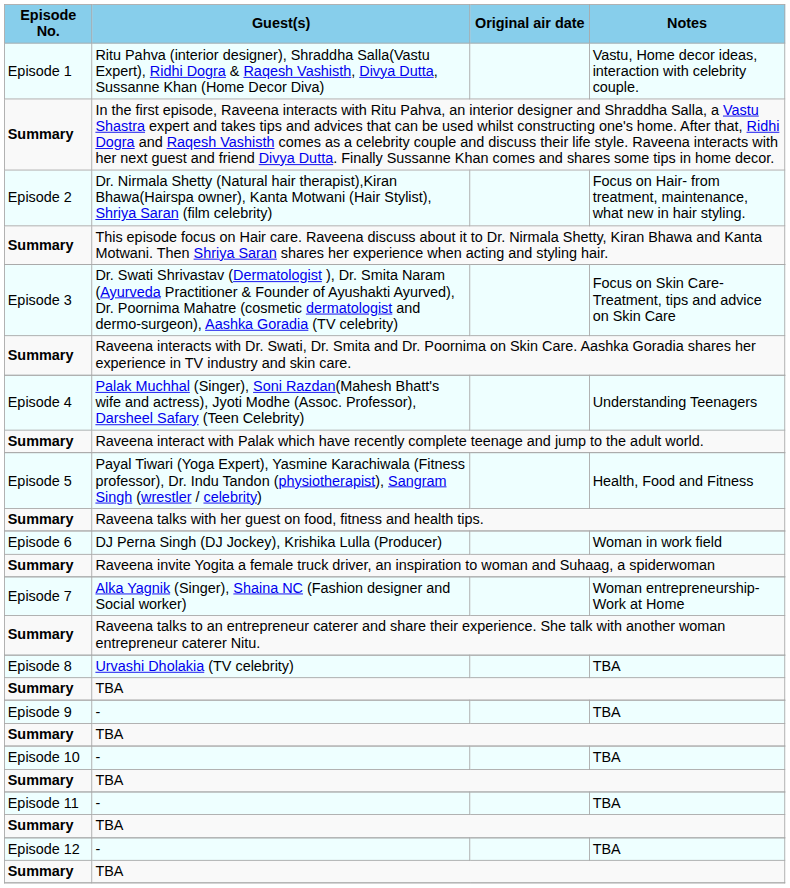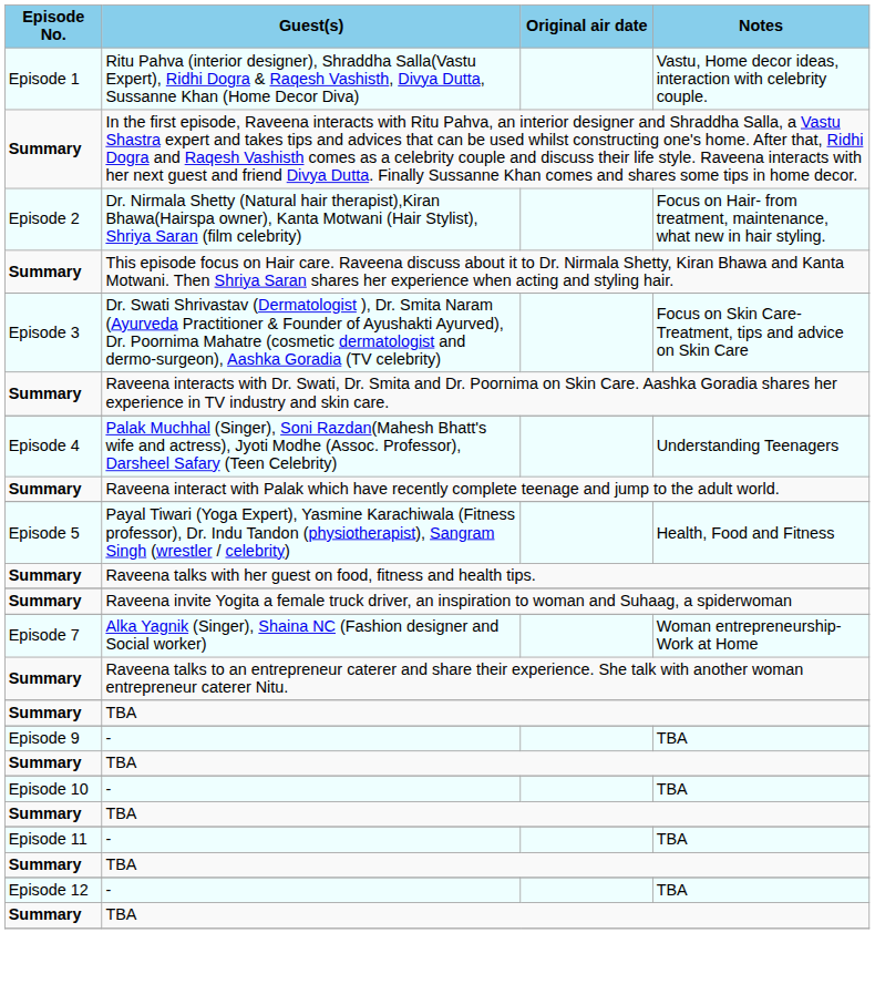- row: Episode 6 | DJ Perna Singh (DJ Jockey), Krishika Lulla (Producer) | Woman in work field
- row: Episode 8 | Urvashi Dholakia (TV celebrity) | TBA
